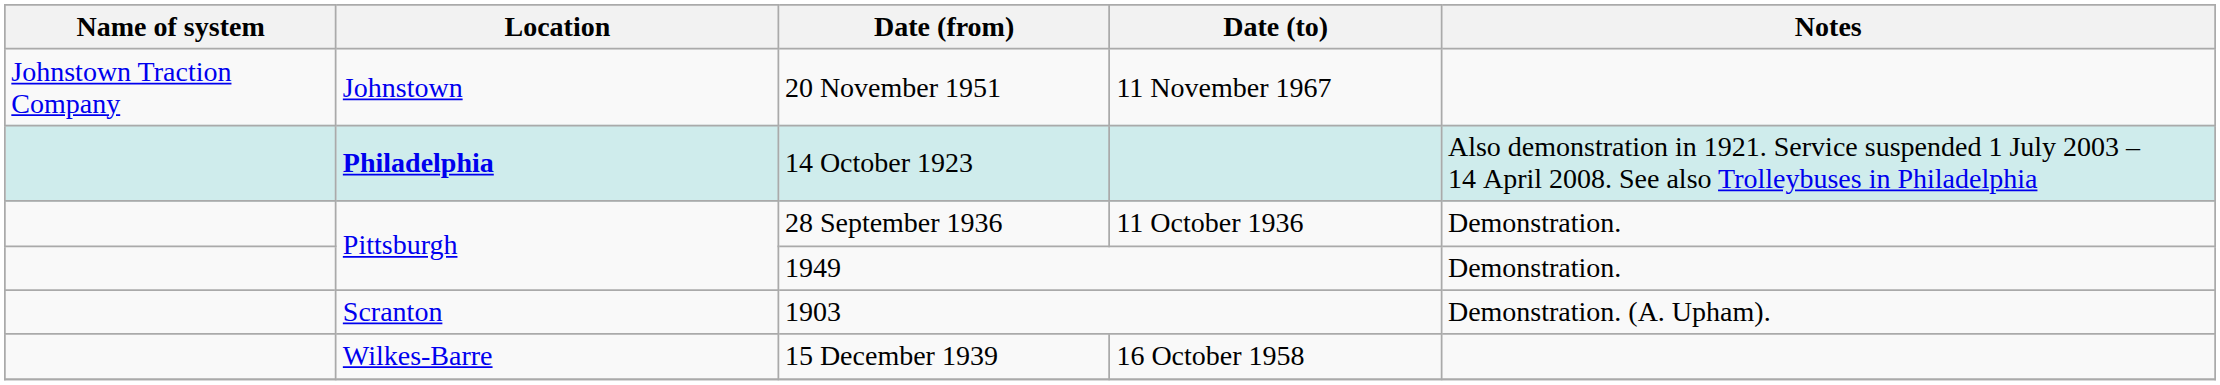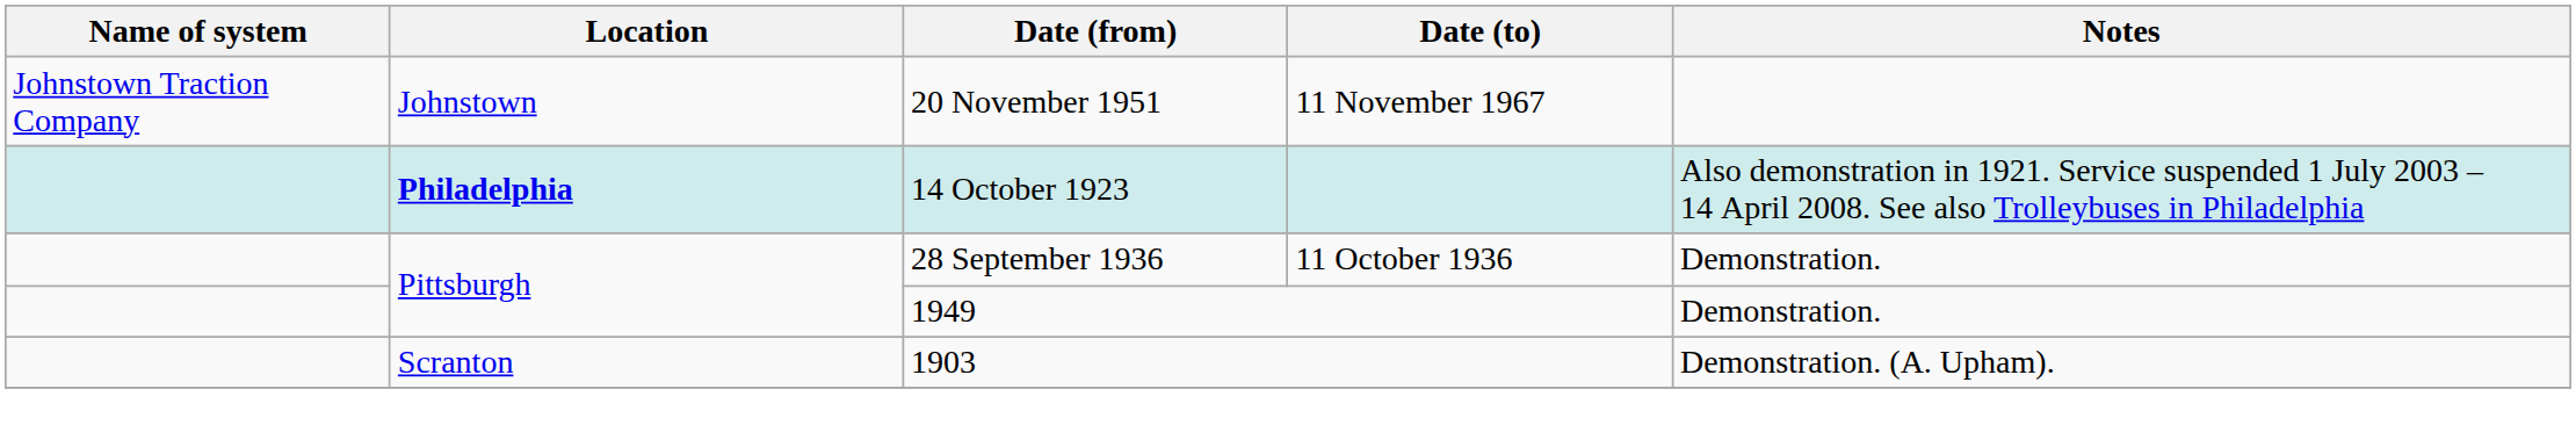- row: Wilkes-Barre | 15 December 1939 | 16 October 1958
